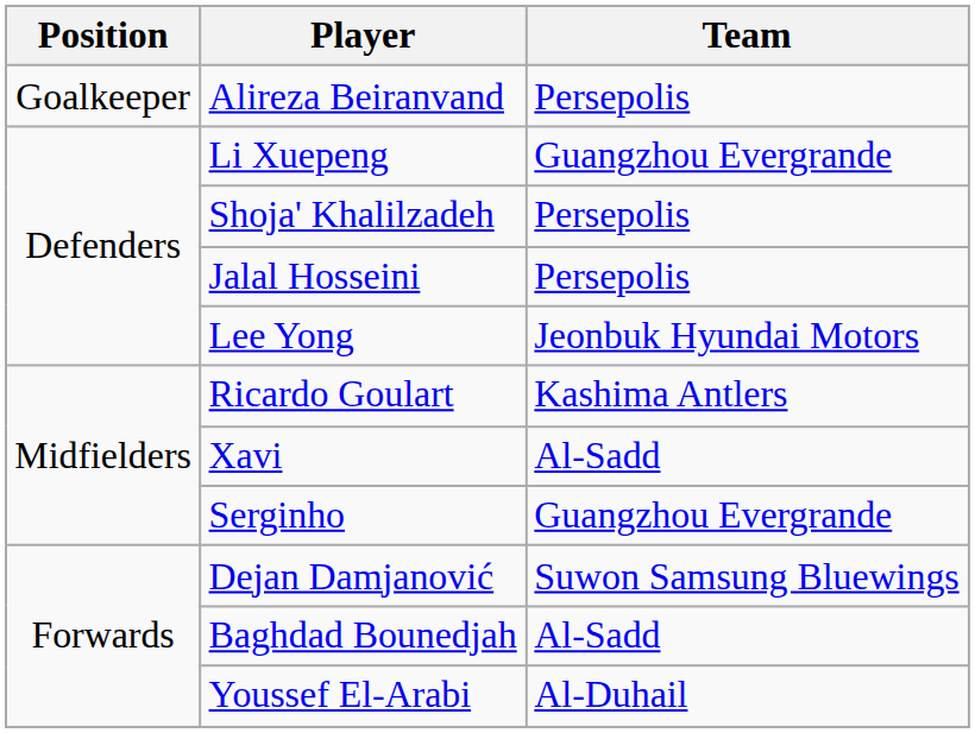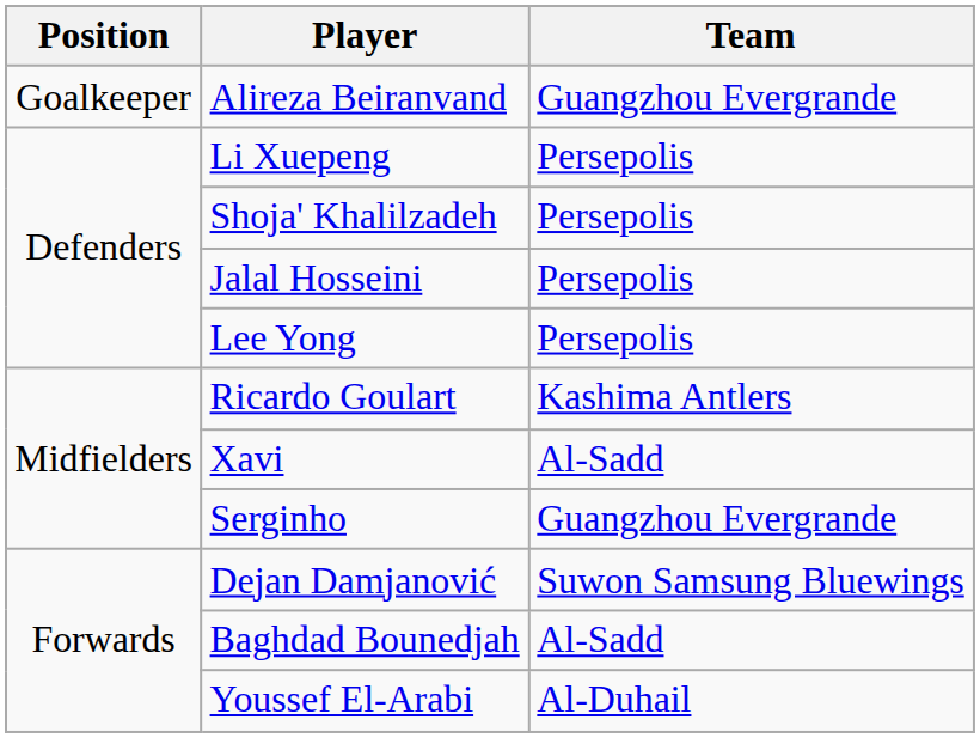Alireza Beiranvand | Team: Persepolis -> Guangzhou Evergrande
Li Xuepeng | Team: Guangzhou Evergrande -> Persepolis
Lee Yong | Team: Jeonbuk Hyundai Motors -> Persepolis
